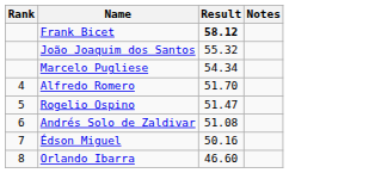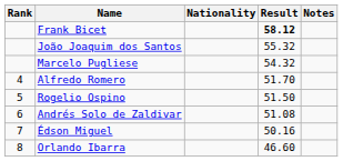+ column: Nationality
Marcelo Pugliese | Result: 54.34 -> 54.32
Rogelio Ospino | Result: 51.47 -> 51.50
